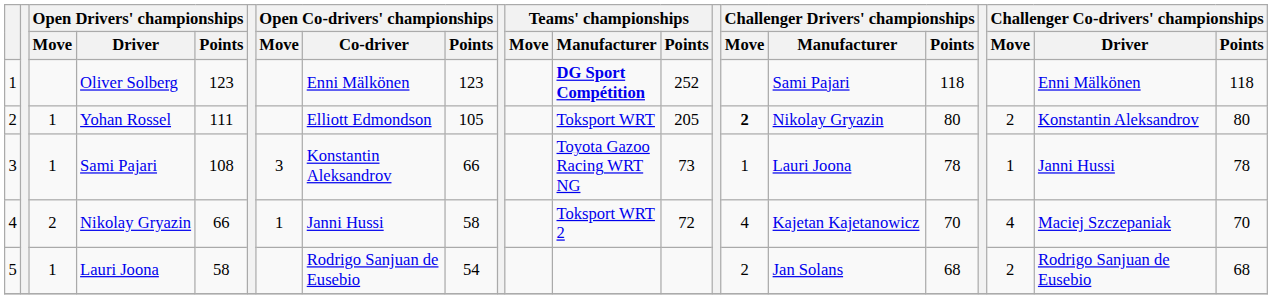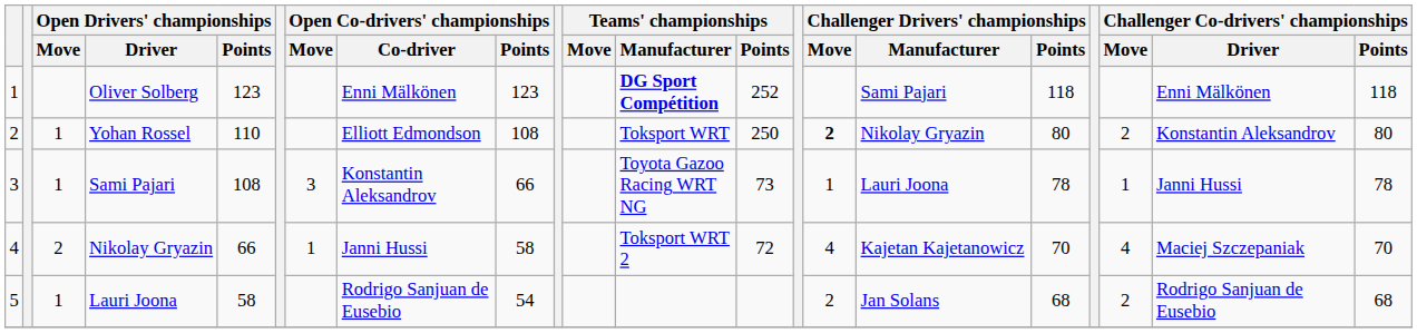Yohan Rossel | Open Drivers' championships / Points: 111 -> 110
Yohan Rossel | Open Co-drivers' championships / Points: 105 -> 108
Yohan Rossel | Teams' championships / Points: 205 -> 250
